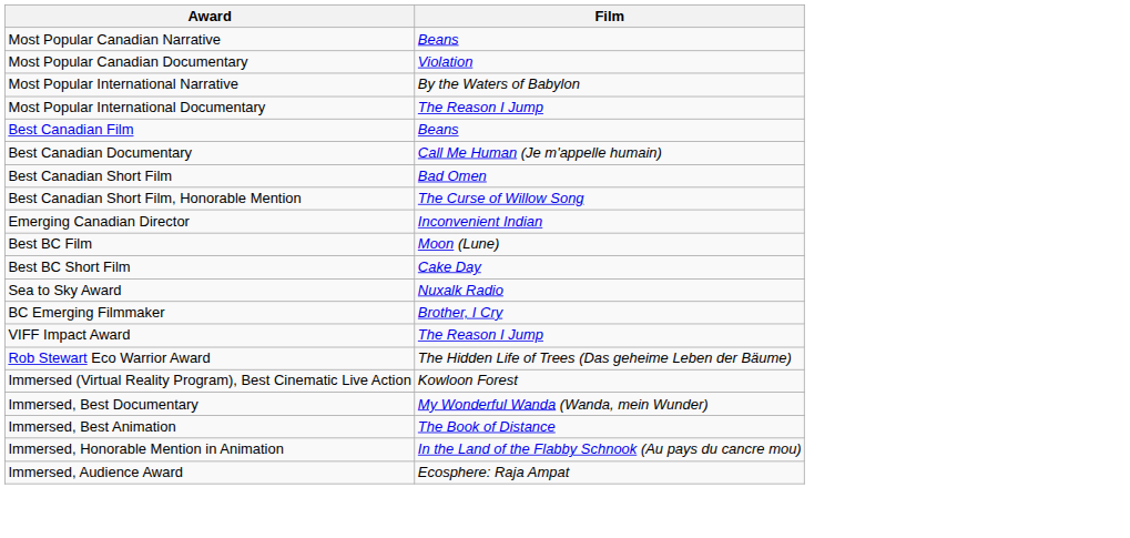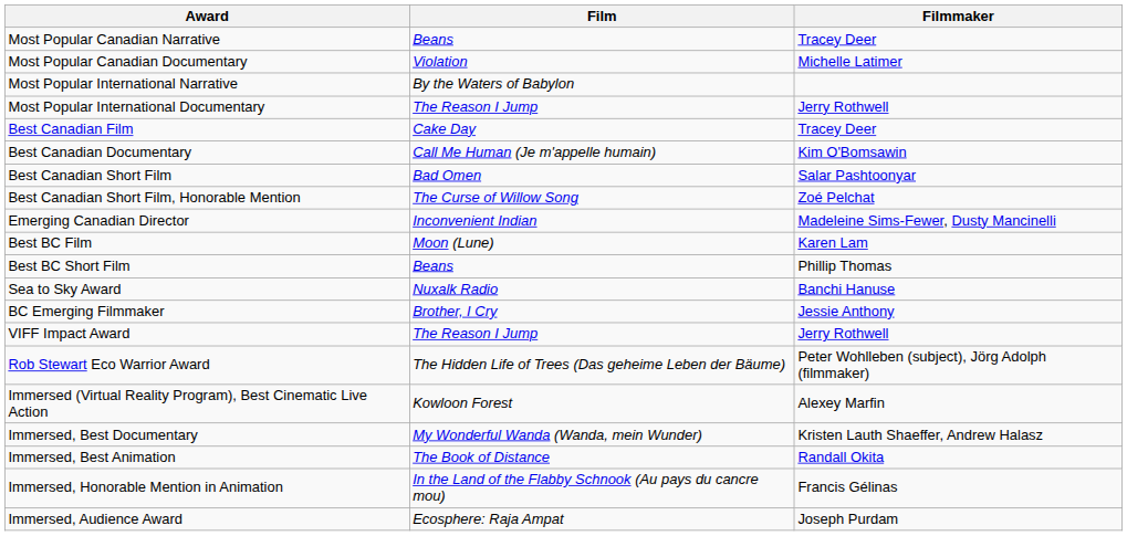+ column: Filmmaker | Tracey Deer | Michelle Latimer | Jerry Rothwell | Tracey Deer | Kim O'Bomsawin | Salar Pashtoonyar | Zoé Pelchat | Madeleine Sims-Fewer, Dusty Mancinelli | Karen Lam | Phillip Thomas | Banchi Hanuse | Jessie Anthony | Jerry Rothwell | Peter Wohlleben (subject), Jörg Adolph (filmmaker) | Alexey Marfin | Kristen Lauth Shaeffer, Andrew Halasz | Randall Okita | Francis Gélinas | Joseph Purdam
Best Canadian Film | Film: Beans -> Cake Day
Best BC Short Film | Film: Cake Day -> Beans
